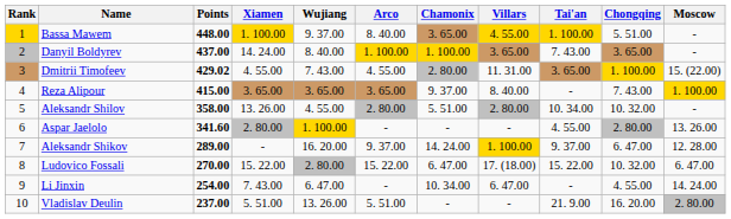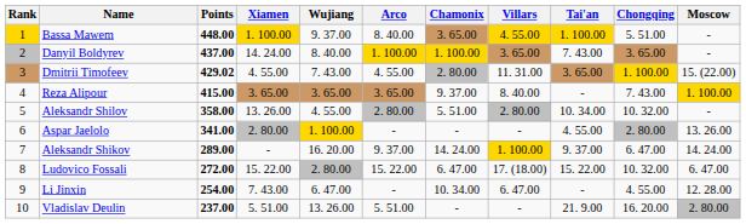Aspar Jaelolo | Points: 341.60 -> 341.00
Aleksandr Shikov | Moscow: 12. 28.00 -> 14. 24.00
Ludovico Fossali | Points: 270.00 -> 272.00
Li Jinxin | Moscow: 14. 24.00 -> 12. 28.00
